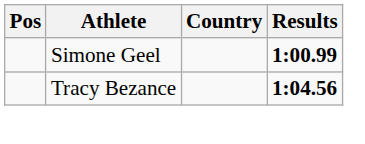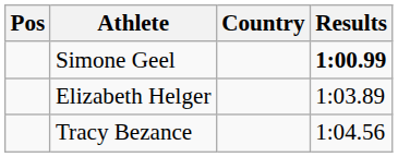+ row: Elizabeth Helger | 1:03.89
Tracy Bezance | Results: bold -> normal
